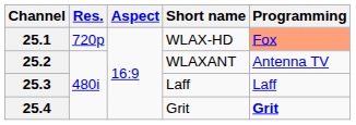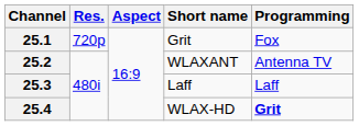25.1 | Short name: WLAX-HD -> Grit
25.1 | Programming: lightsalmon background -> no background
25.4 | Short name: Grit -> WLAX-HD
